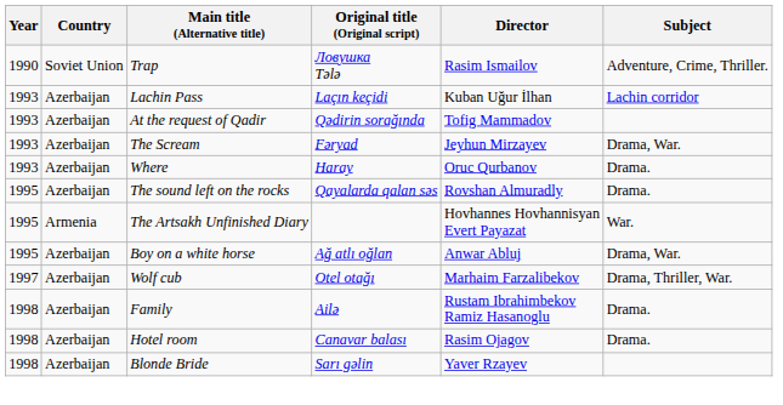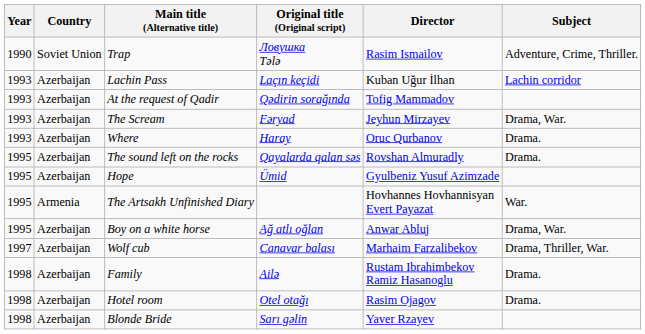+ row: 1995 | Azerbaijan | Hope | Ümid | Gyulbeniz Yusuf Azimzade
Wolf cub | Original title (Original script): Otel otağı -> Canavar balası
Hotel room | Original title (Original script): Canavar balası -> Otel otağı
